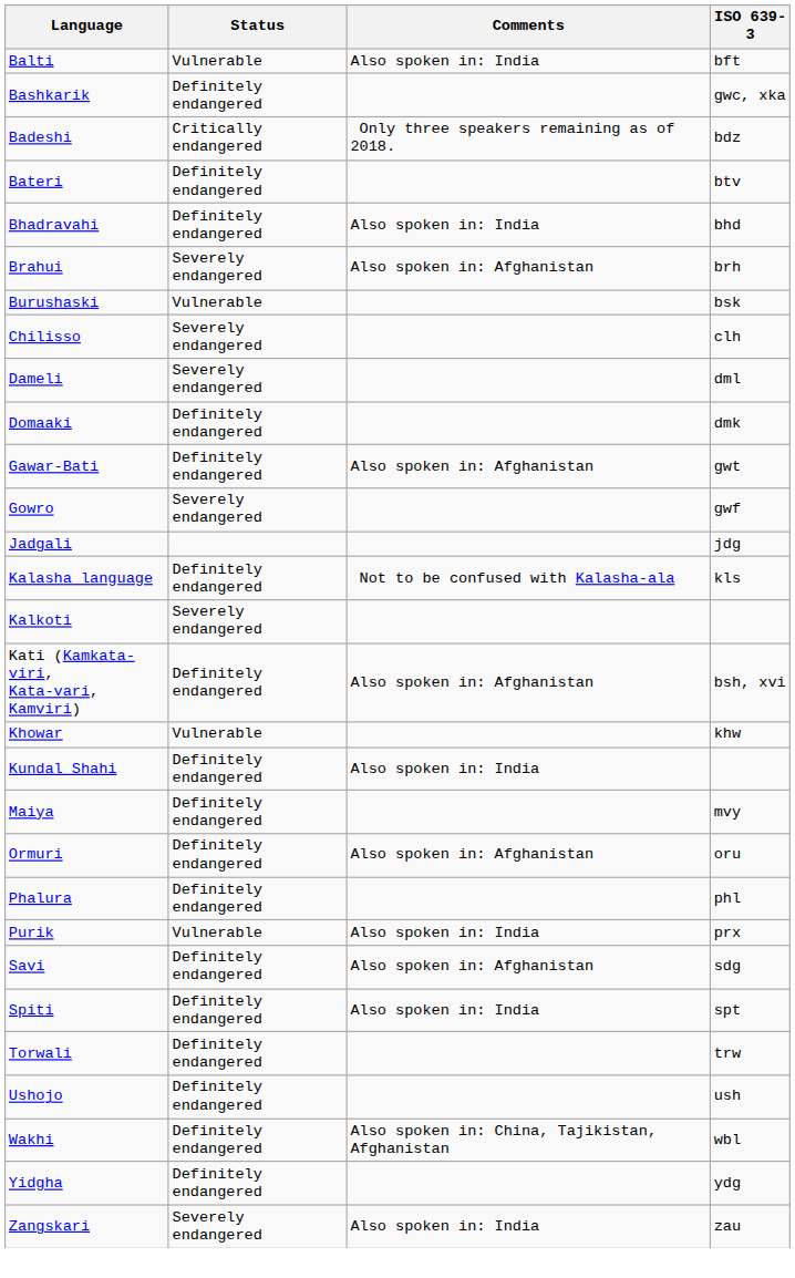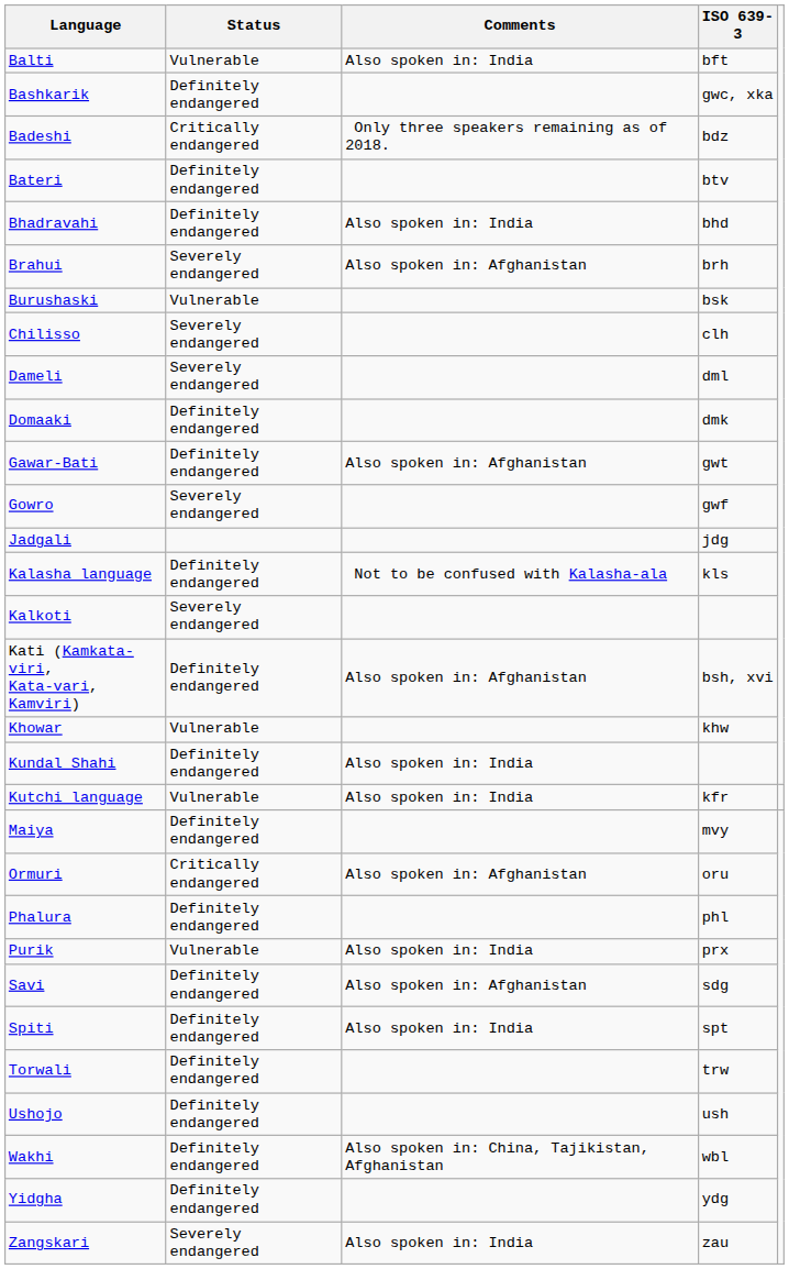+ row: Kutchi language | Vulnerable | Also spoken in: India | kfr
Ormuri | Status: Definitely endangered -> Critically endangered
